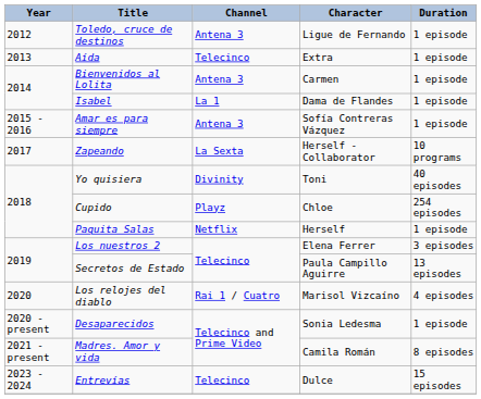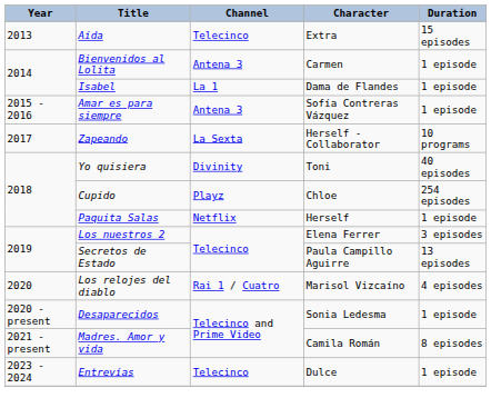- row: 2012 | Toledo, cruce de destinos | Antena 3 | Ligue de Fernando | 1 episode
Aída | Duration: 1 episode -> 15 episodes
Entrevías | Duration: 15 episodes -> 1 episode
